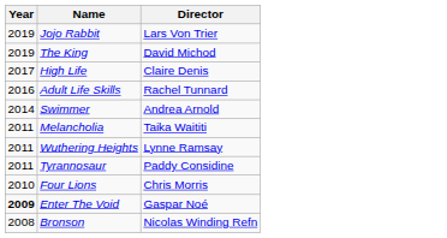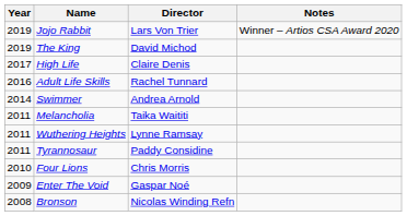+ column: Notes | Winner – Artios CSA Award 2020
Enter The Void | Year: bold -> normal
